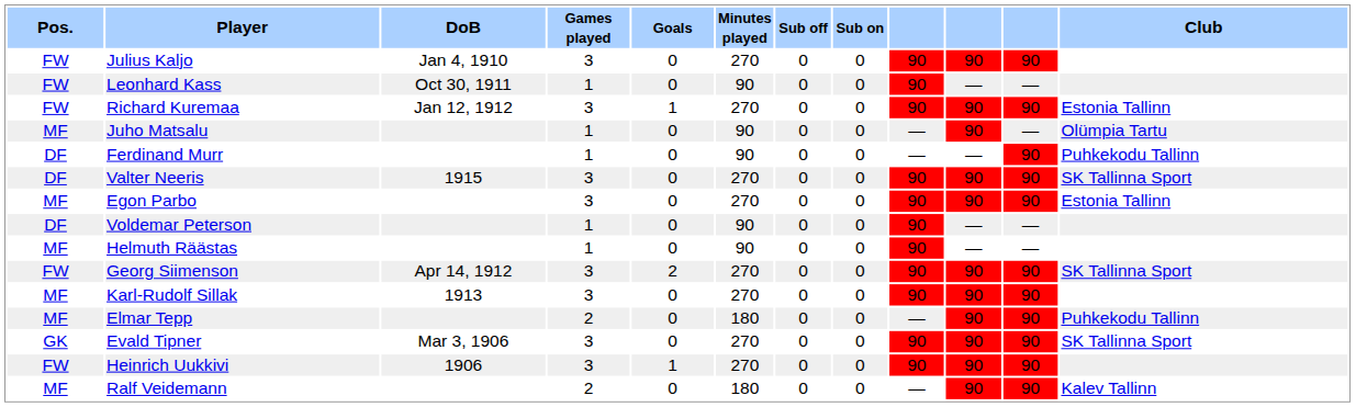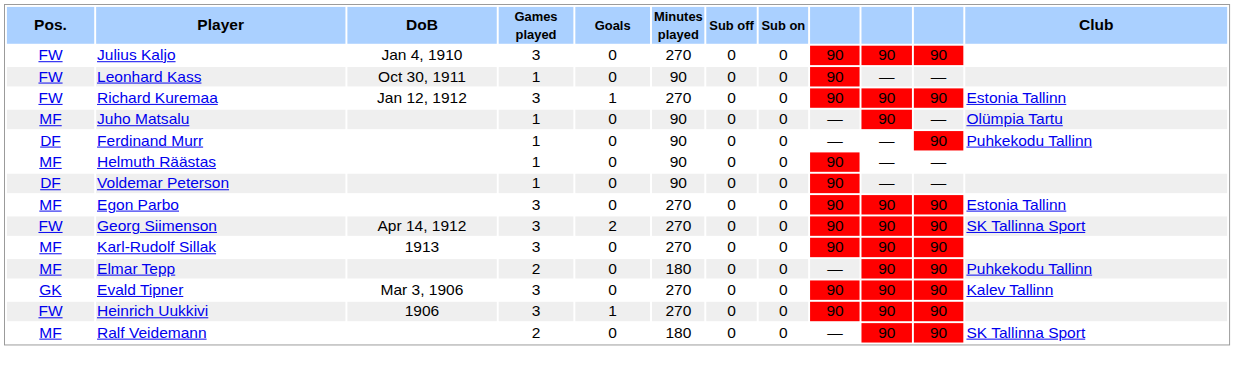- row: DF | Valter Neeris | 1915 | 3 | 0 | 270 | 0 | 0 | 90 | 90 | 90 | SK Tallinna Sport
rows swapped: Egon Parbo <-> Helmuth Räästas
Evald Tipner | Club: SK Tallinna Sport -> Kalev Tallinn
Ralf Veidemann | Club: Kalev Tallinn -> SK Tallinna Sport
